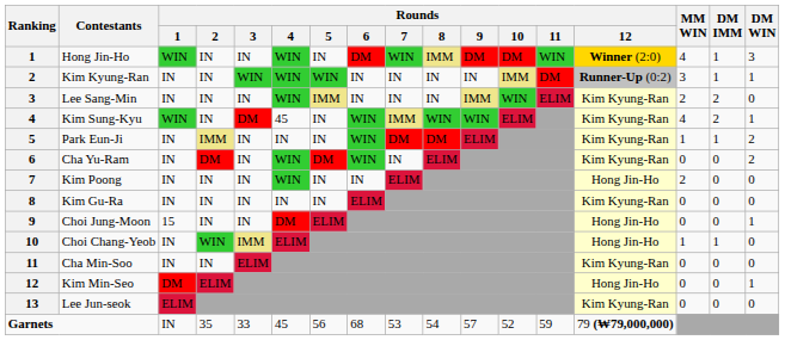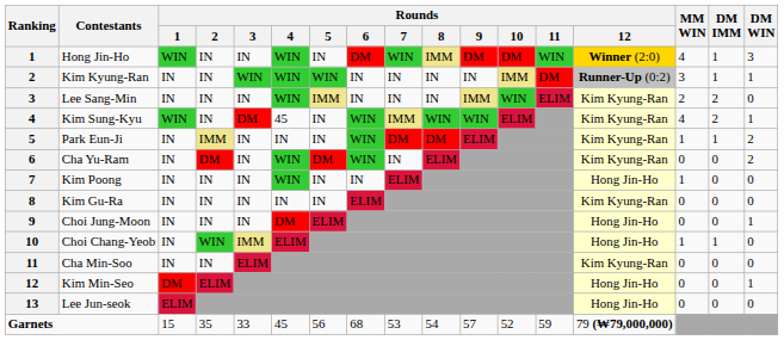Kim Poong | MM WIN: 2 -> 1
Choi Jung-Moon | Rounds / 1: 15 -> IN
Lee Jun-seok | Rounds / 12: Kim Kyung-Ran -> Hong Jin-Ho
Garnets | Rounds / 1: IN -> 15
